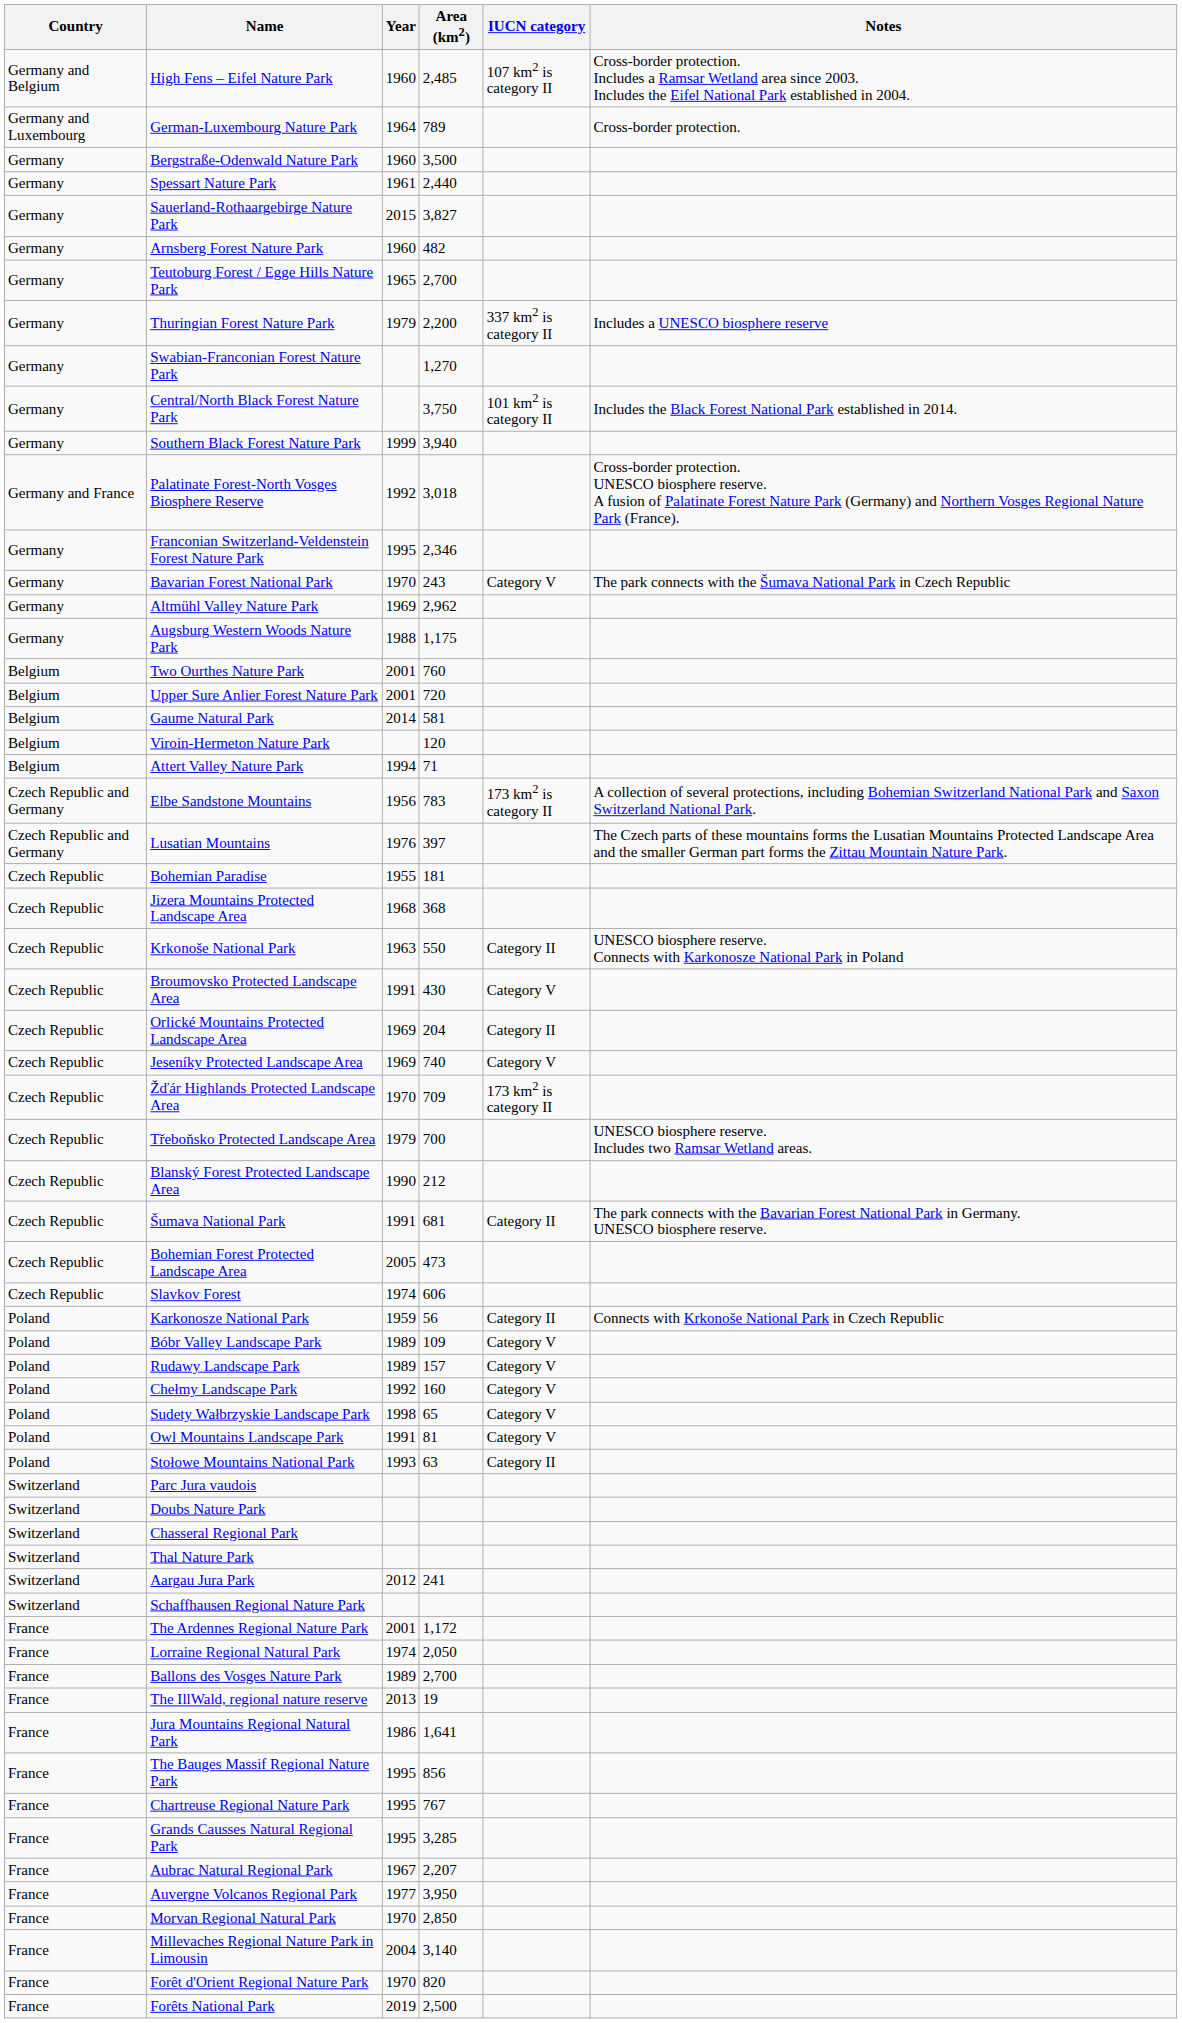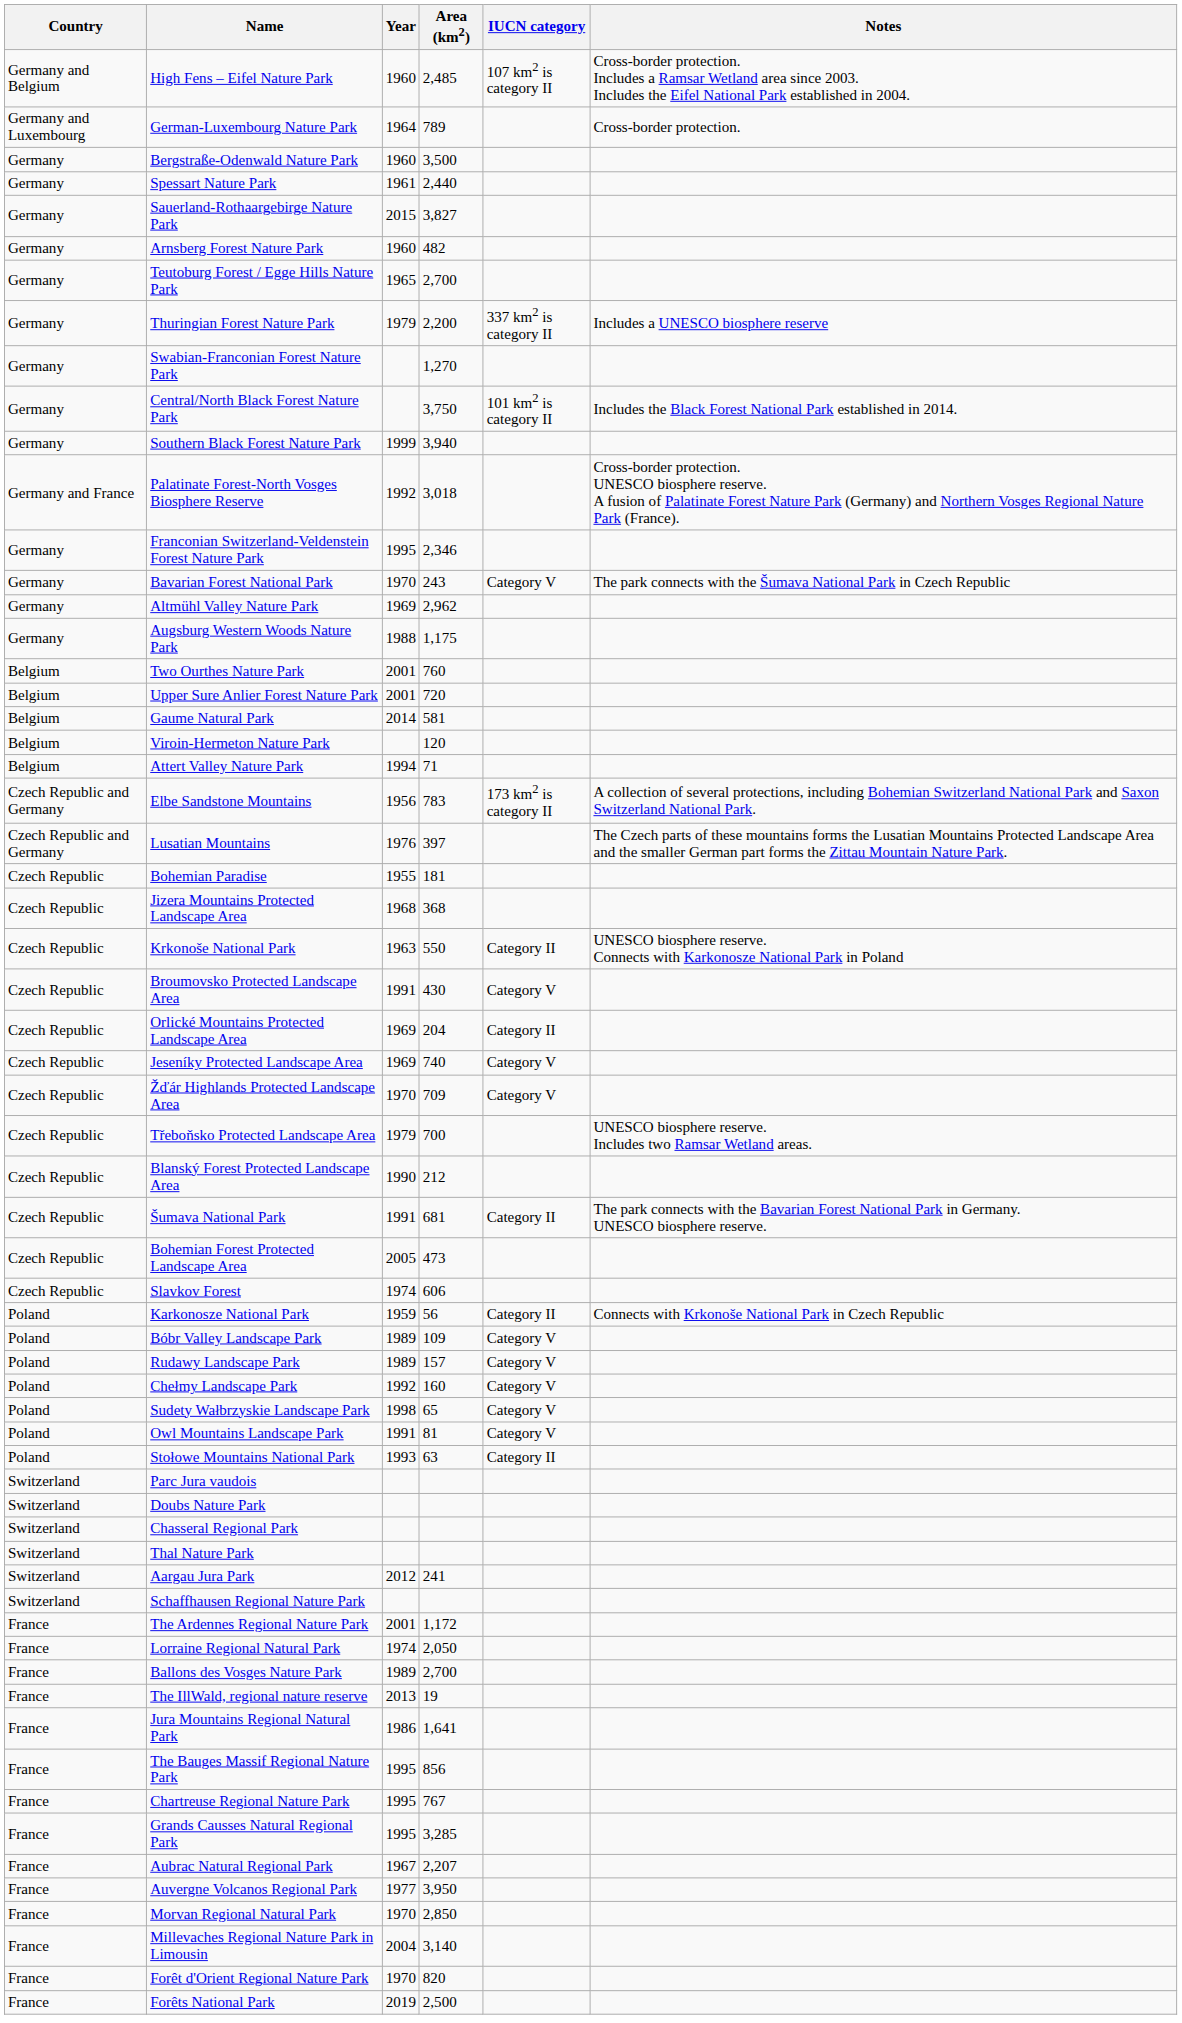Žďár Highlands Protected Landscape Area | IUCN category: 173 km2 is category II -> Category V
